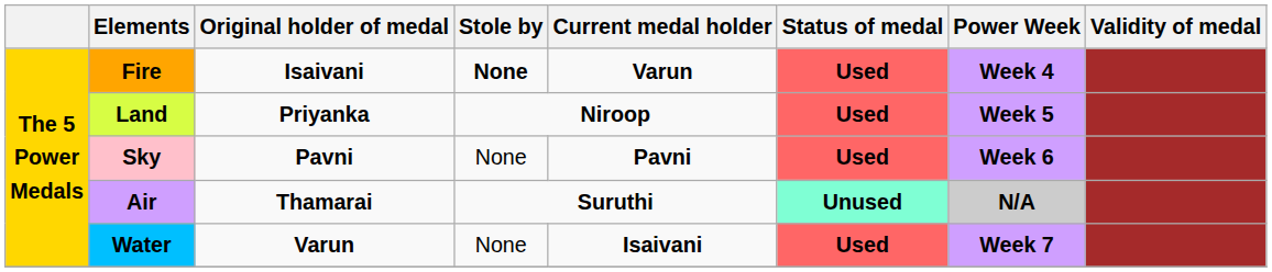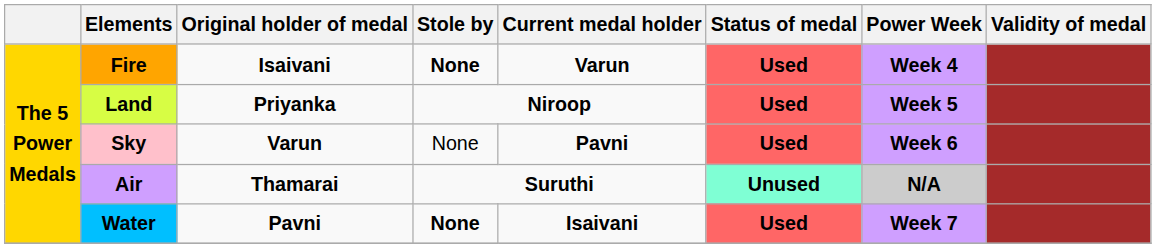Sky | Original holder of medal: Pavni -> Varun
Water | Original holder of medal: Varun -> Pavni
Water | Stole by: normal -> bold
